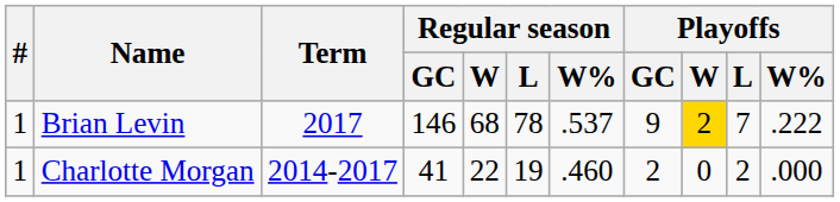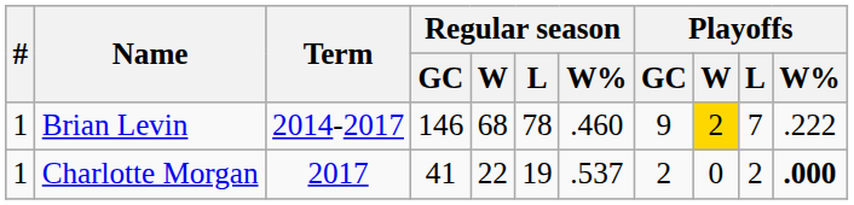Brian Levin | Term: 2017 -> 2014-2017
Brian Levin | Regular season / W%: .537 -> .460
Charlotte Morgan | Term: 2014-2017 -> 2017
Charlotte Morgan | Regular season / W%: .460 -> .537
Charlotte Morgan | Playoffs / W%: normal -> bold
